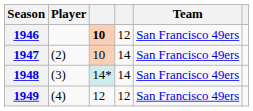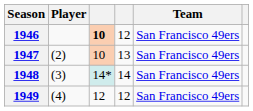1947 | column 4: 14 -> 13
